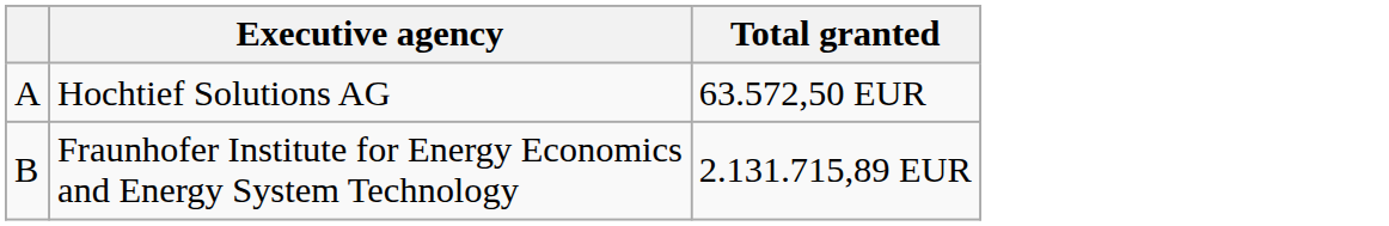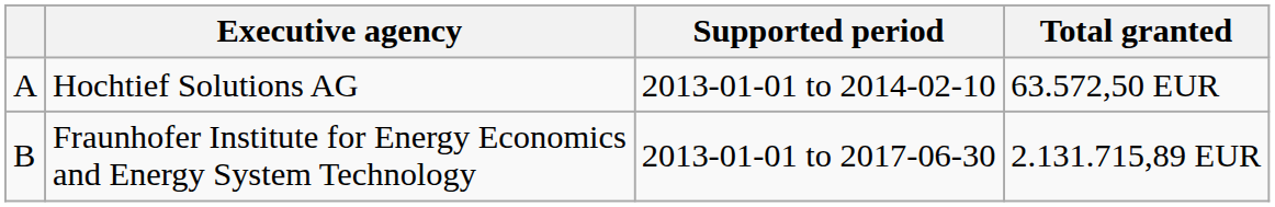+ column: Supported period | 2013-01-01 to 2014-02-10 | 2013-01-01 to 2017-06-30
